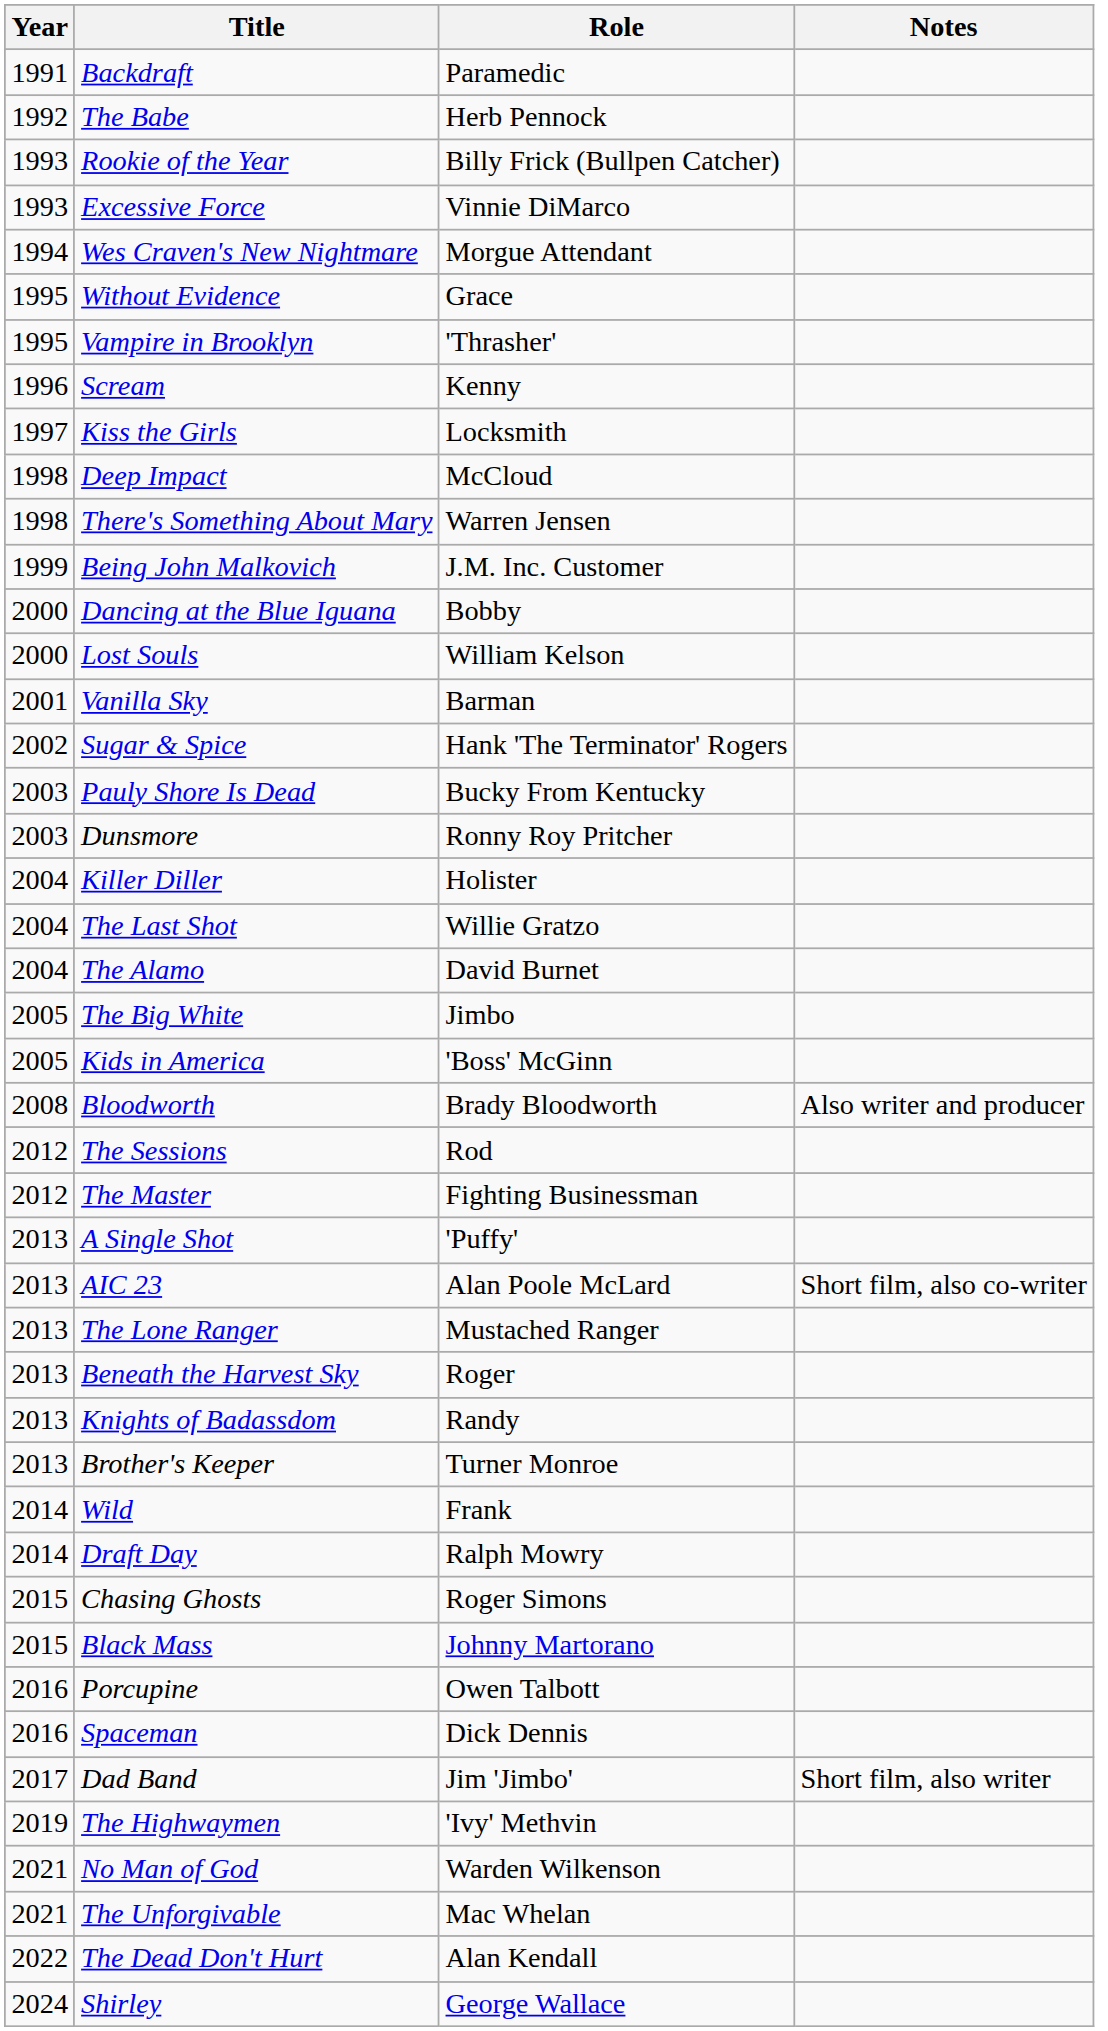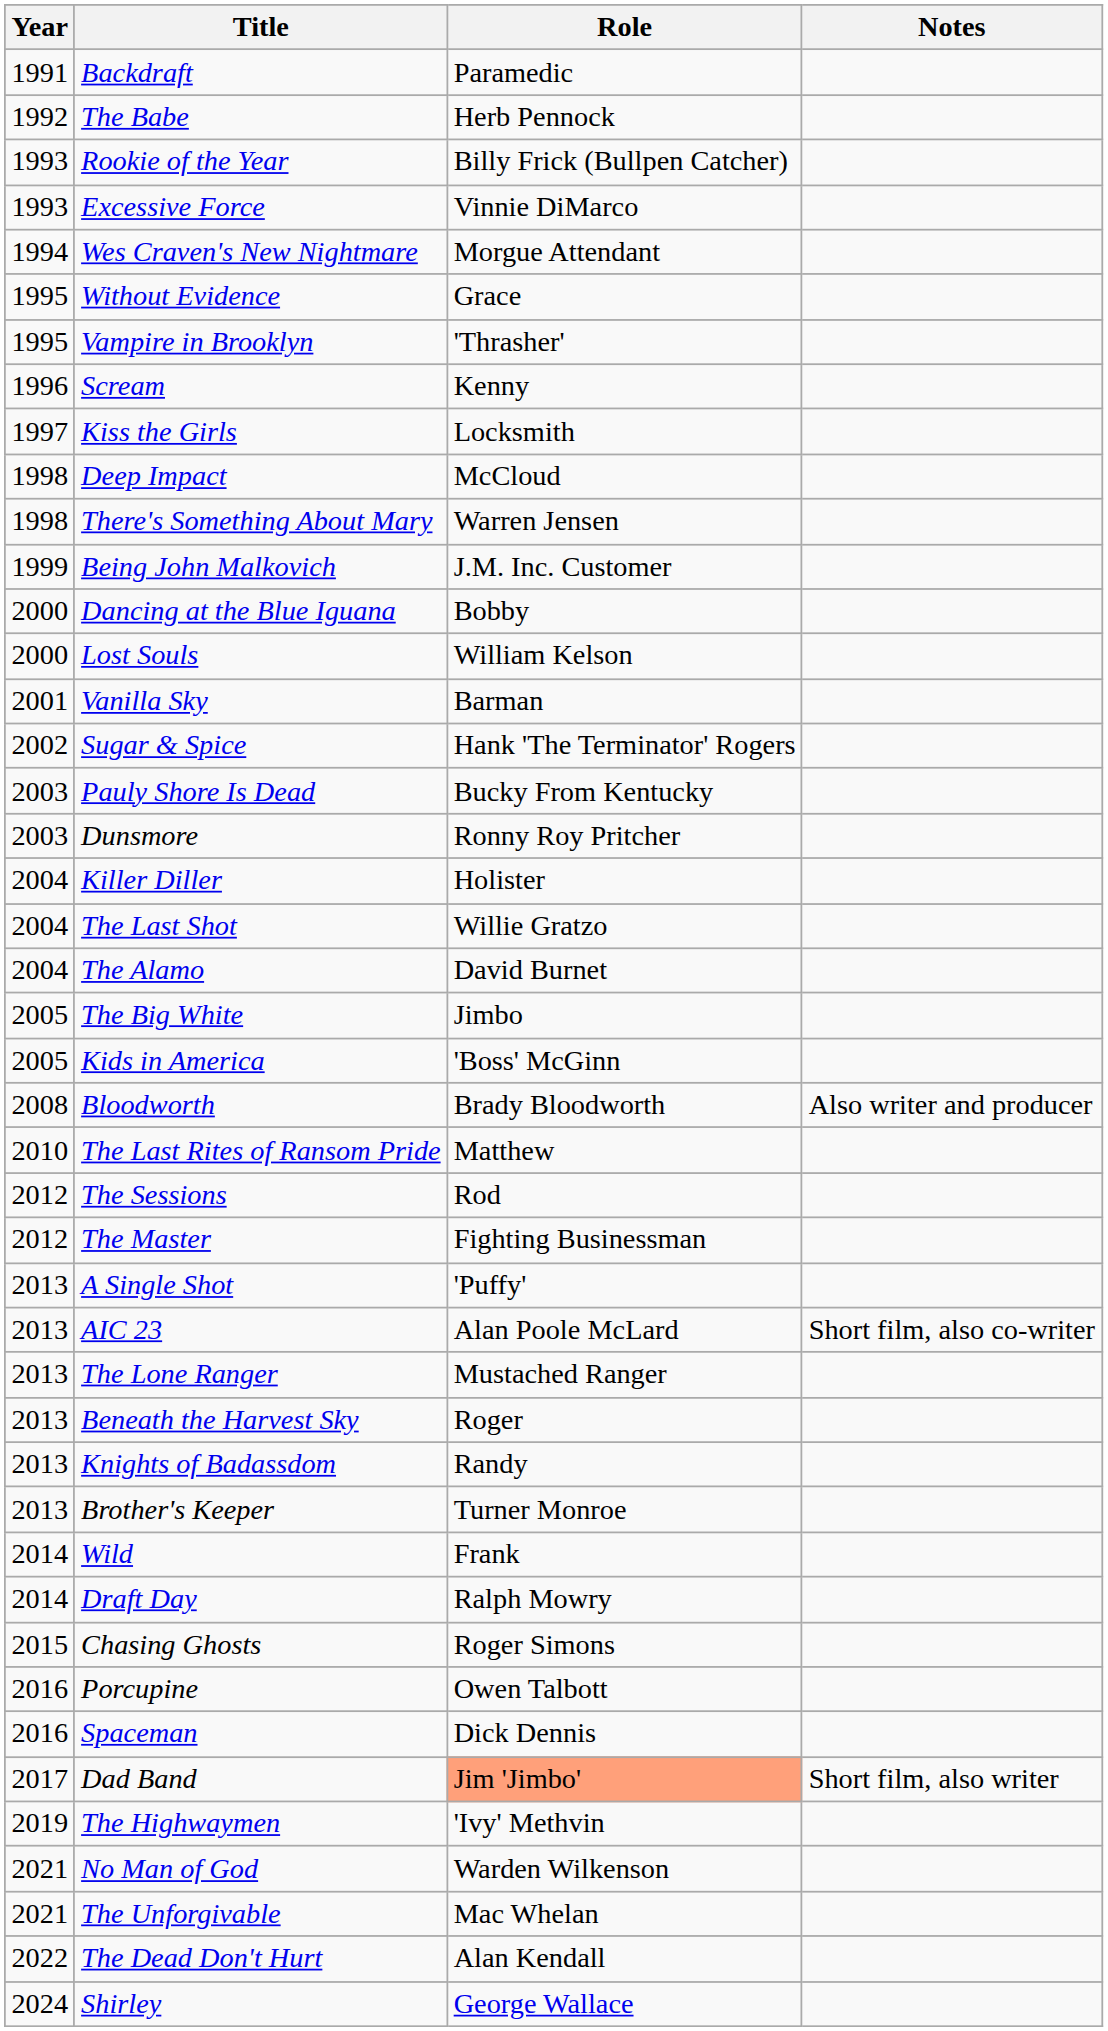+ row: 2010 | The Last Rites of Ransom Pride | Matthew
- row: 2015 | Black Mass | Johnny Martorano
Dad Band | Role: no background -> lightsalmon background
